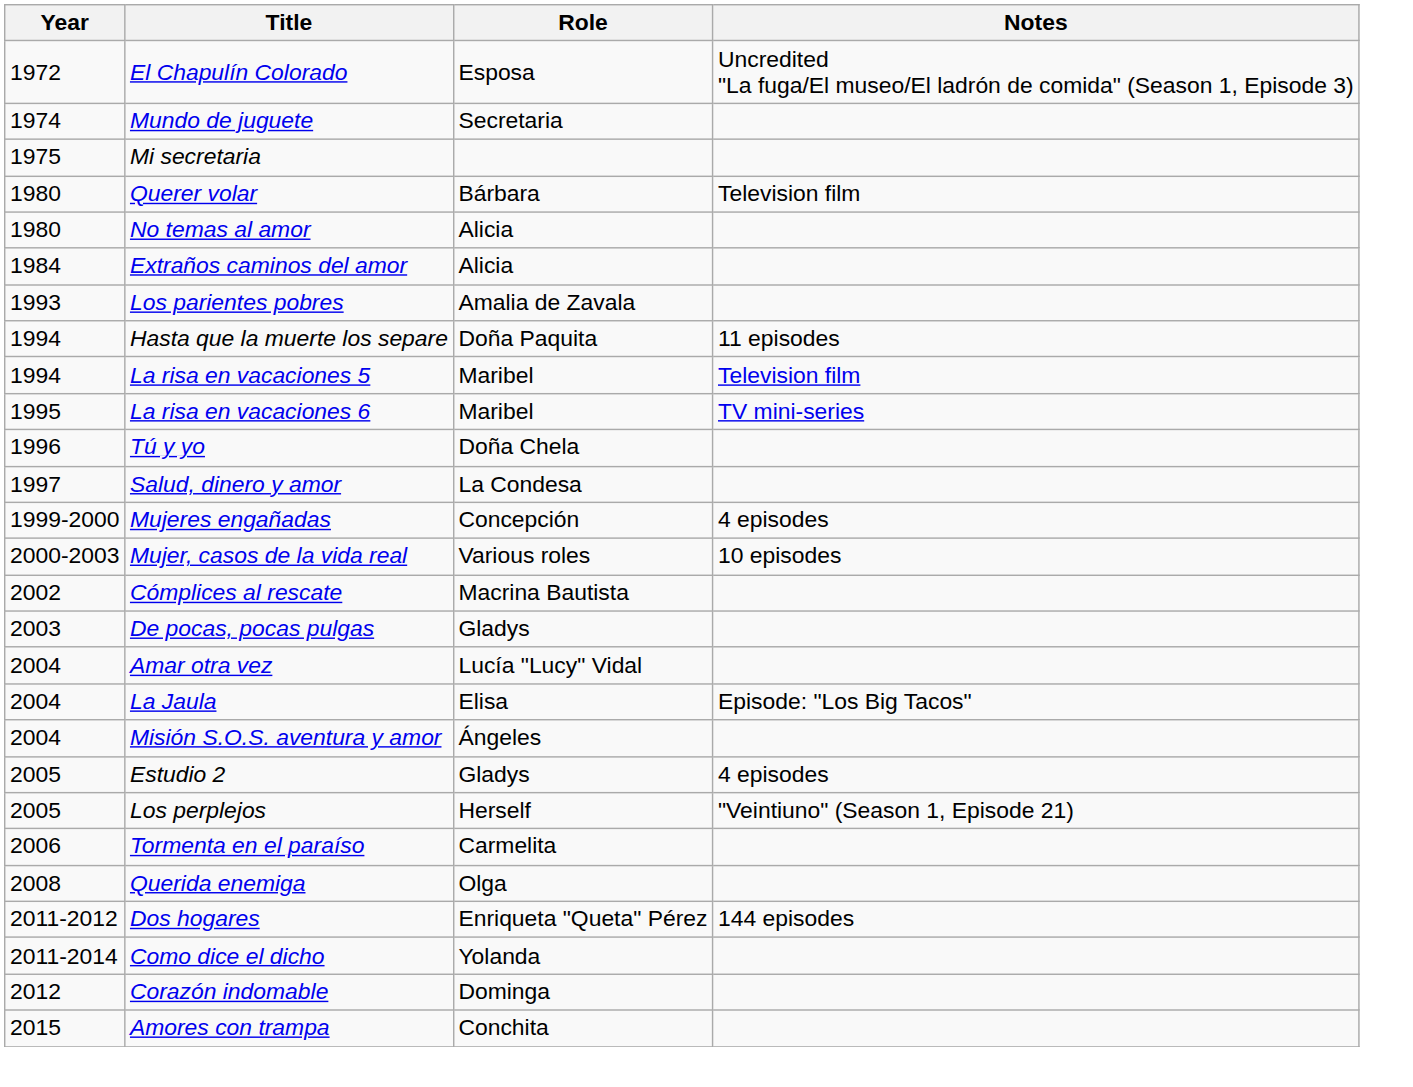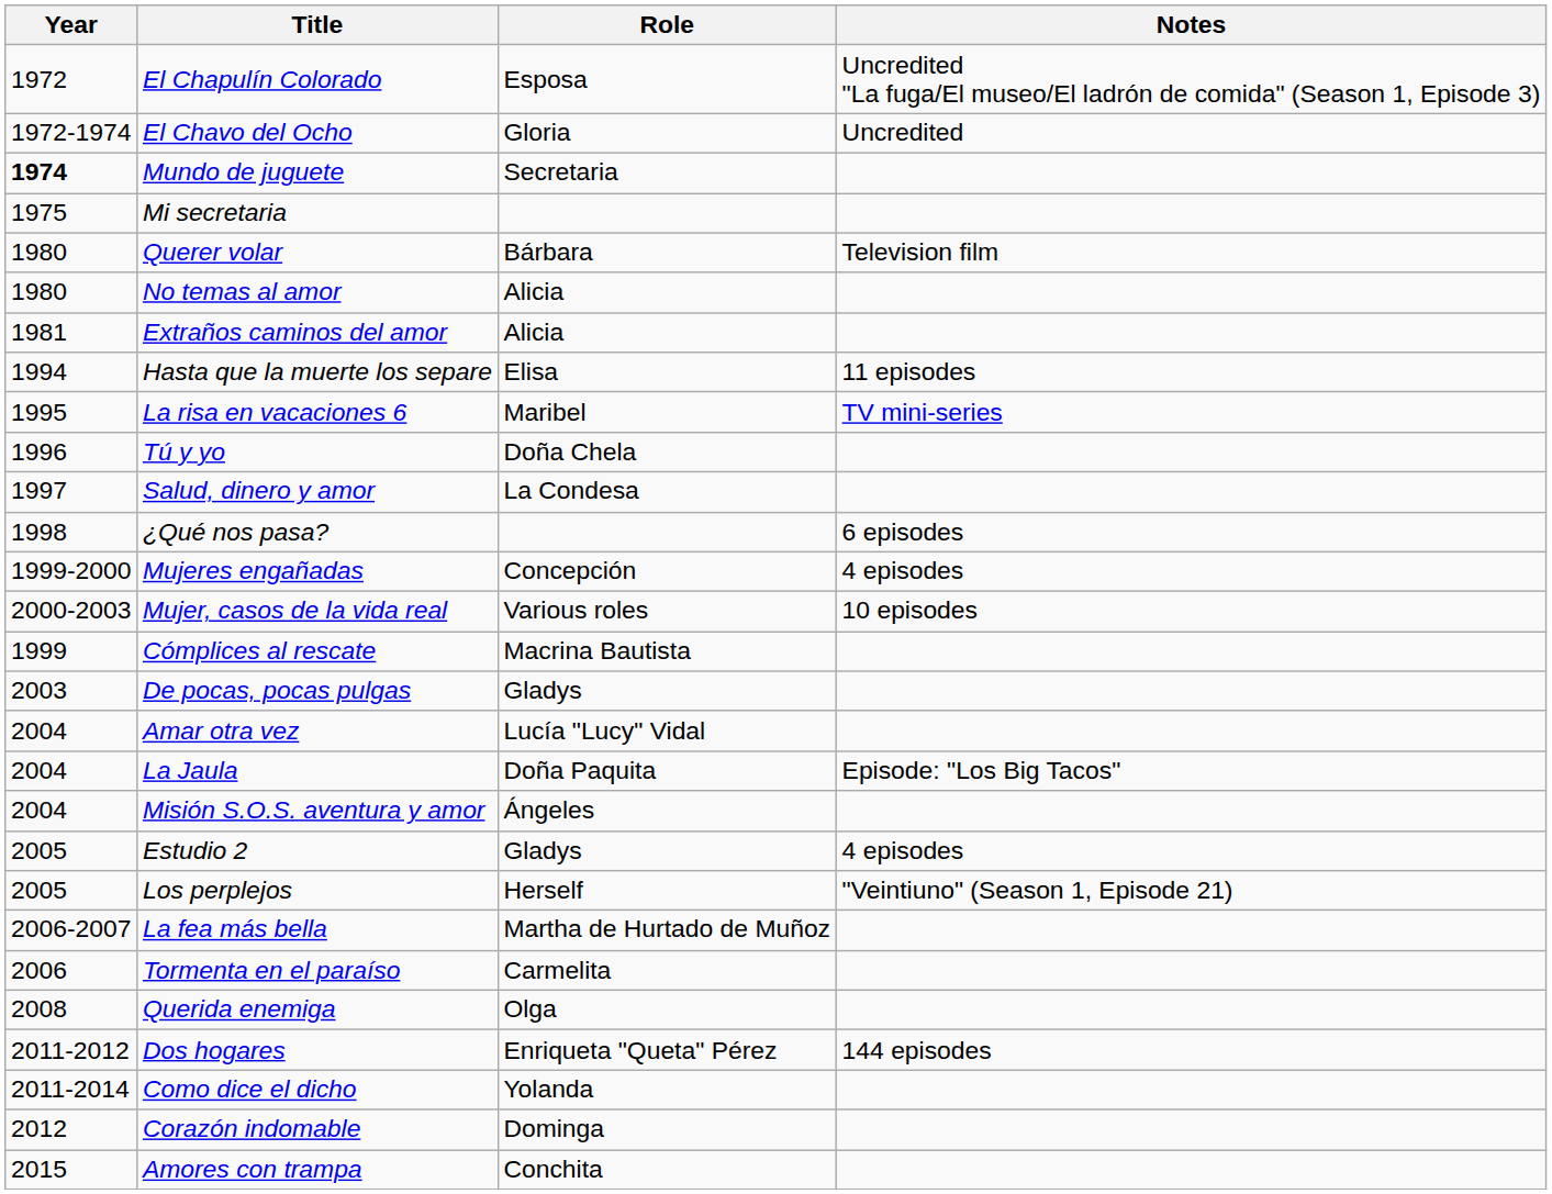+ row: 1972-1974 | El Chavo del Ocho | Gloria | Uncredited
Mundo de juguete | Year: normal -> bold
Extraños caminos del amor | Year: 1984 -> 1981
- row: 1993 | Los parientes pobres | Amalia de Zavala
Hasta que la muerte los separe | Role: Doña Paquita -> Elisa
- row: 1994 | La risa en vacaciones 5 | Maribel | Television film
+ row: 1998 | ¿Qué nos pasa? | 6 episodes
Cómplices al rescate | Year: 2002 -> 1999
La Jaula | Role: Elisa -> Doña Paquita
+ row: 2006-2007 | La fea más bella | Martha de Hurtado de Muñoz
